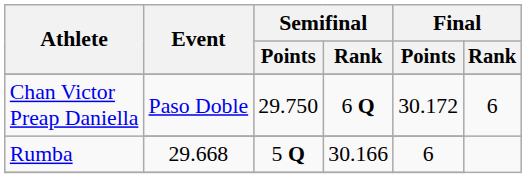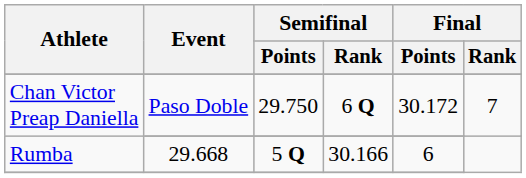Chan Victor Preap Daniella / Paso Doble | Final / Rank: 6 -> 7
